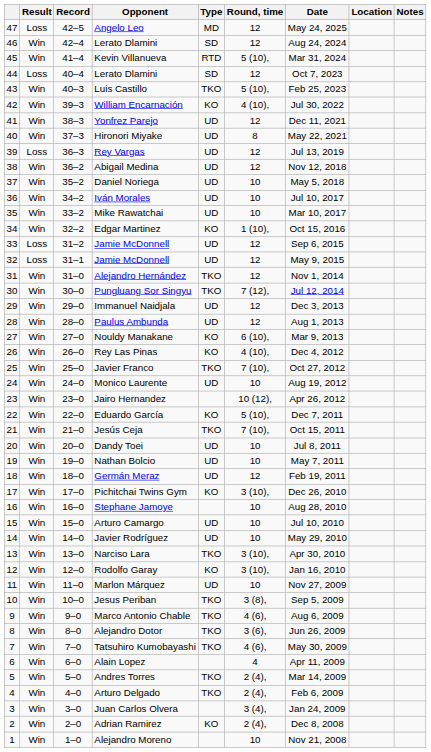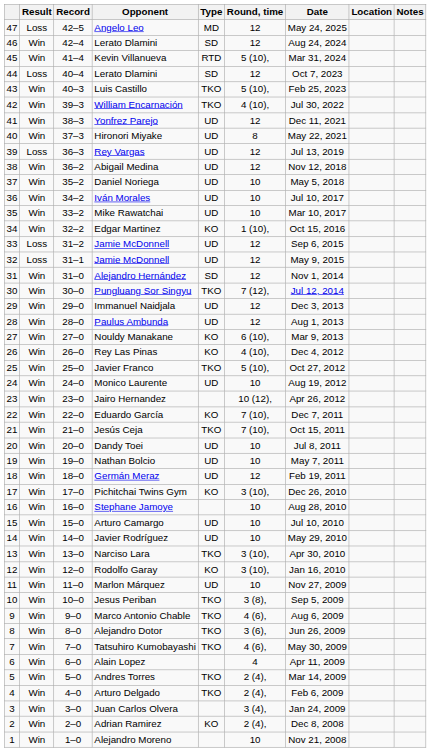William Encarnación | Type: KO -> TKO
Alejandro Hernández | Type: TKO -> SD
Javier Franco | Round, time: 7 (10), -> 5 (10),
Eduardo García | Round, time: 5 (10), -> 7 (10),
